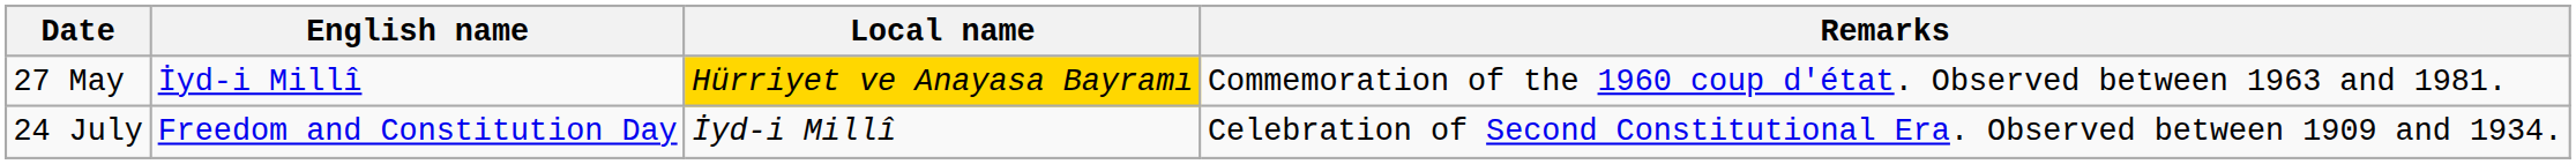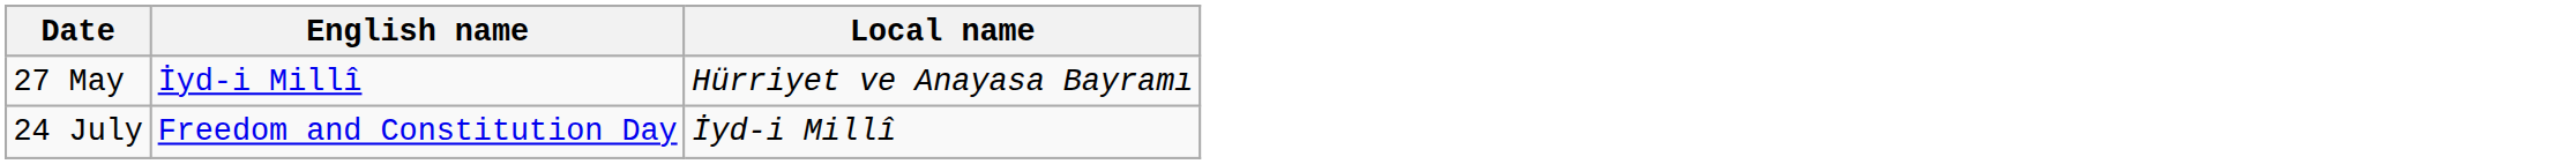- column: Remarks | Commemoration of the 1960 coup d'état. Observed between 1963 and 1981. | Celebration of Second Constitutional Era. Observed between 1909 and 1934.
27 May | Local name: gold background -> no background
